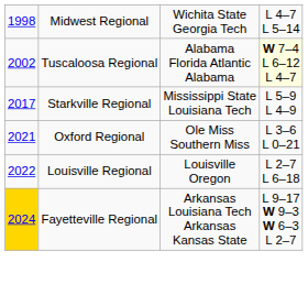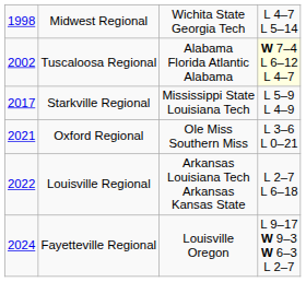Louisville Regional | column 3: Louisville Oregon -> Arkansas Louisiana Tech Arkansas Kansas State
Fayetteville Regional | column 1: gold background -> no background
Fayetteville Regional | column 3: Arkansas Louisiana Tech Arkansas Kansas State -> Louisville Oregon
